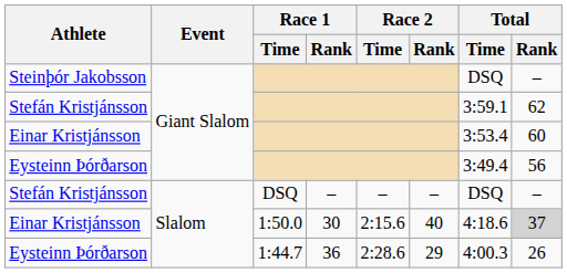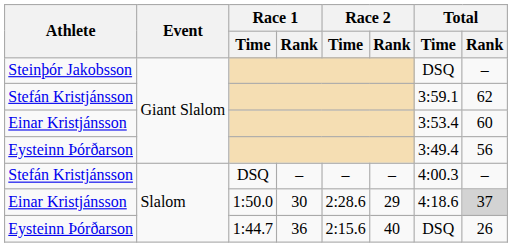Stefán Kristjánsson / DSQ | Total / Time: DSQ -> 4:00.3
Einar Kristjánsson / 1:50.0 | Race 2 / Time: 2:15.6 -> 2:28.6
Einar Kristjánsson / 1:50.0 | Race 2 / Rank: 40 -> 29
Eysteinn Þórðarson / 1:44.7 | Race 2 / Time: 2:28.6 -> 2:15.6
Eysteinn Þórðarson / 1:44.7 | Race 2 / Rank: 29 -> 40
Eysteinn Þórðarson / 1:44.7 | Total / Time: 4:00.3 -> DSQ
